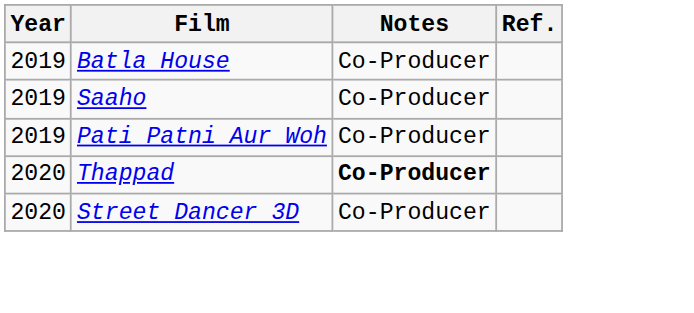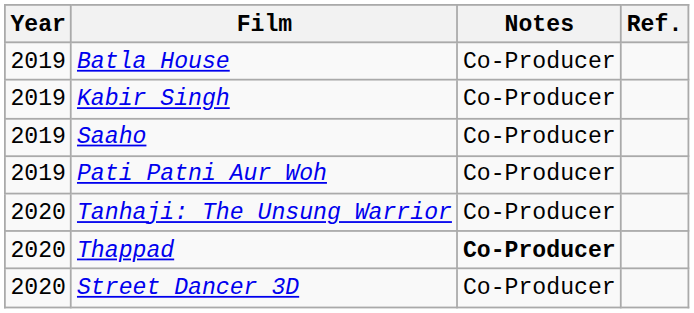+ row: 2019 | Kabir Singh | Co-Producer
+ row: 2020 | Tanhaji: The Unsung Warrior | Co-Producer
